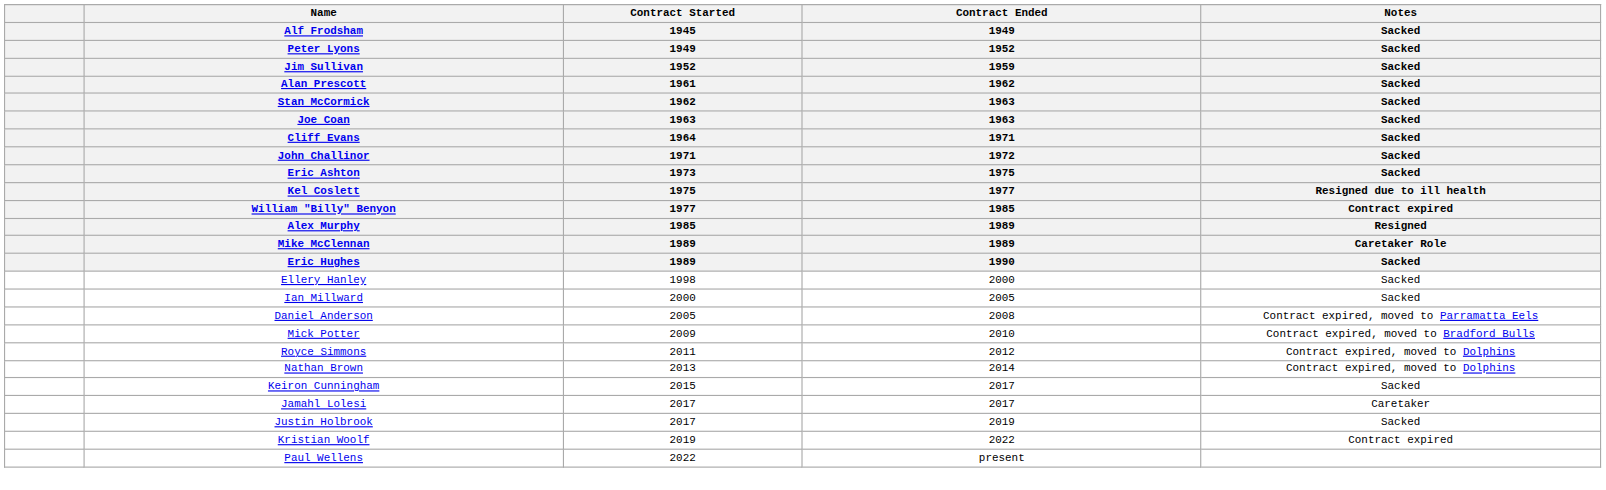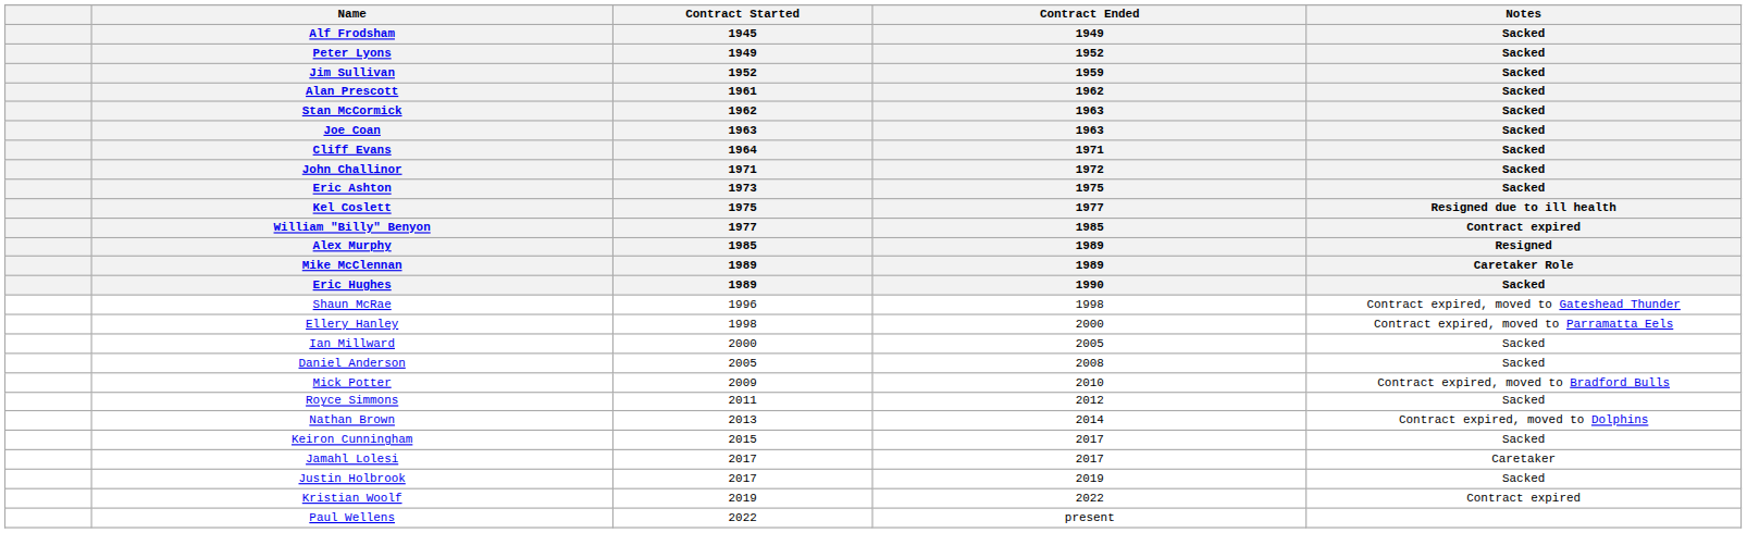+ row: Shaun McRae | 1996 | 1998 | Contract expired, moved to Gateshead Thunder
Ellery Hanley | column 5: Sacked -> Contract expired, moved to Parramatta Eels
Daniel Anderson | column 5: Contract expired, moved to Parramatta Eels -> Sacked
Royce Simmons | column 5: Contract expired, moved to Dolphins -> Sacked
